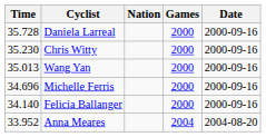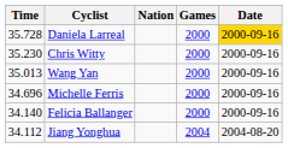Daniela Larreal | Date: no background -> gold background
+ row: 34.112 | Jiang Yonghua | 2004 | 2004-08-20
- row: 33.952 | Anna Meares | 2004 | 2004-08-20
